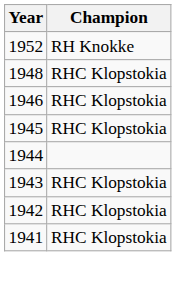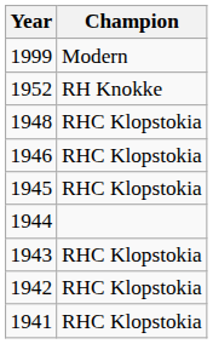+ row: 1999 | Modern
